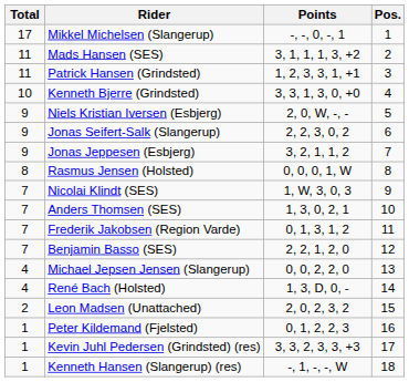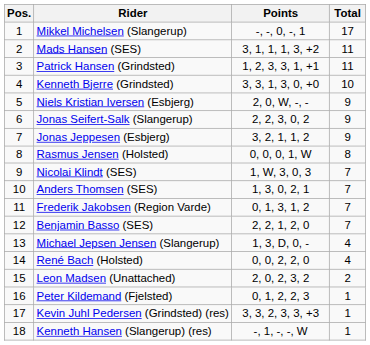columns swapped: Pos. <-> Total
Michael Jepsen Jensen (Slangerup) | Points: 0, 0, 2, 2, 0 -> 1, 3, D, 0, -
René Bach (Holsted) | Points: 1, 3, D, 0, - -> 0, 0, 2, 2, 0
